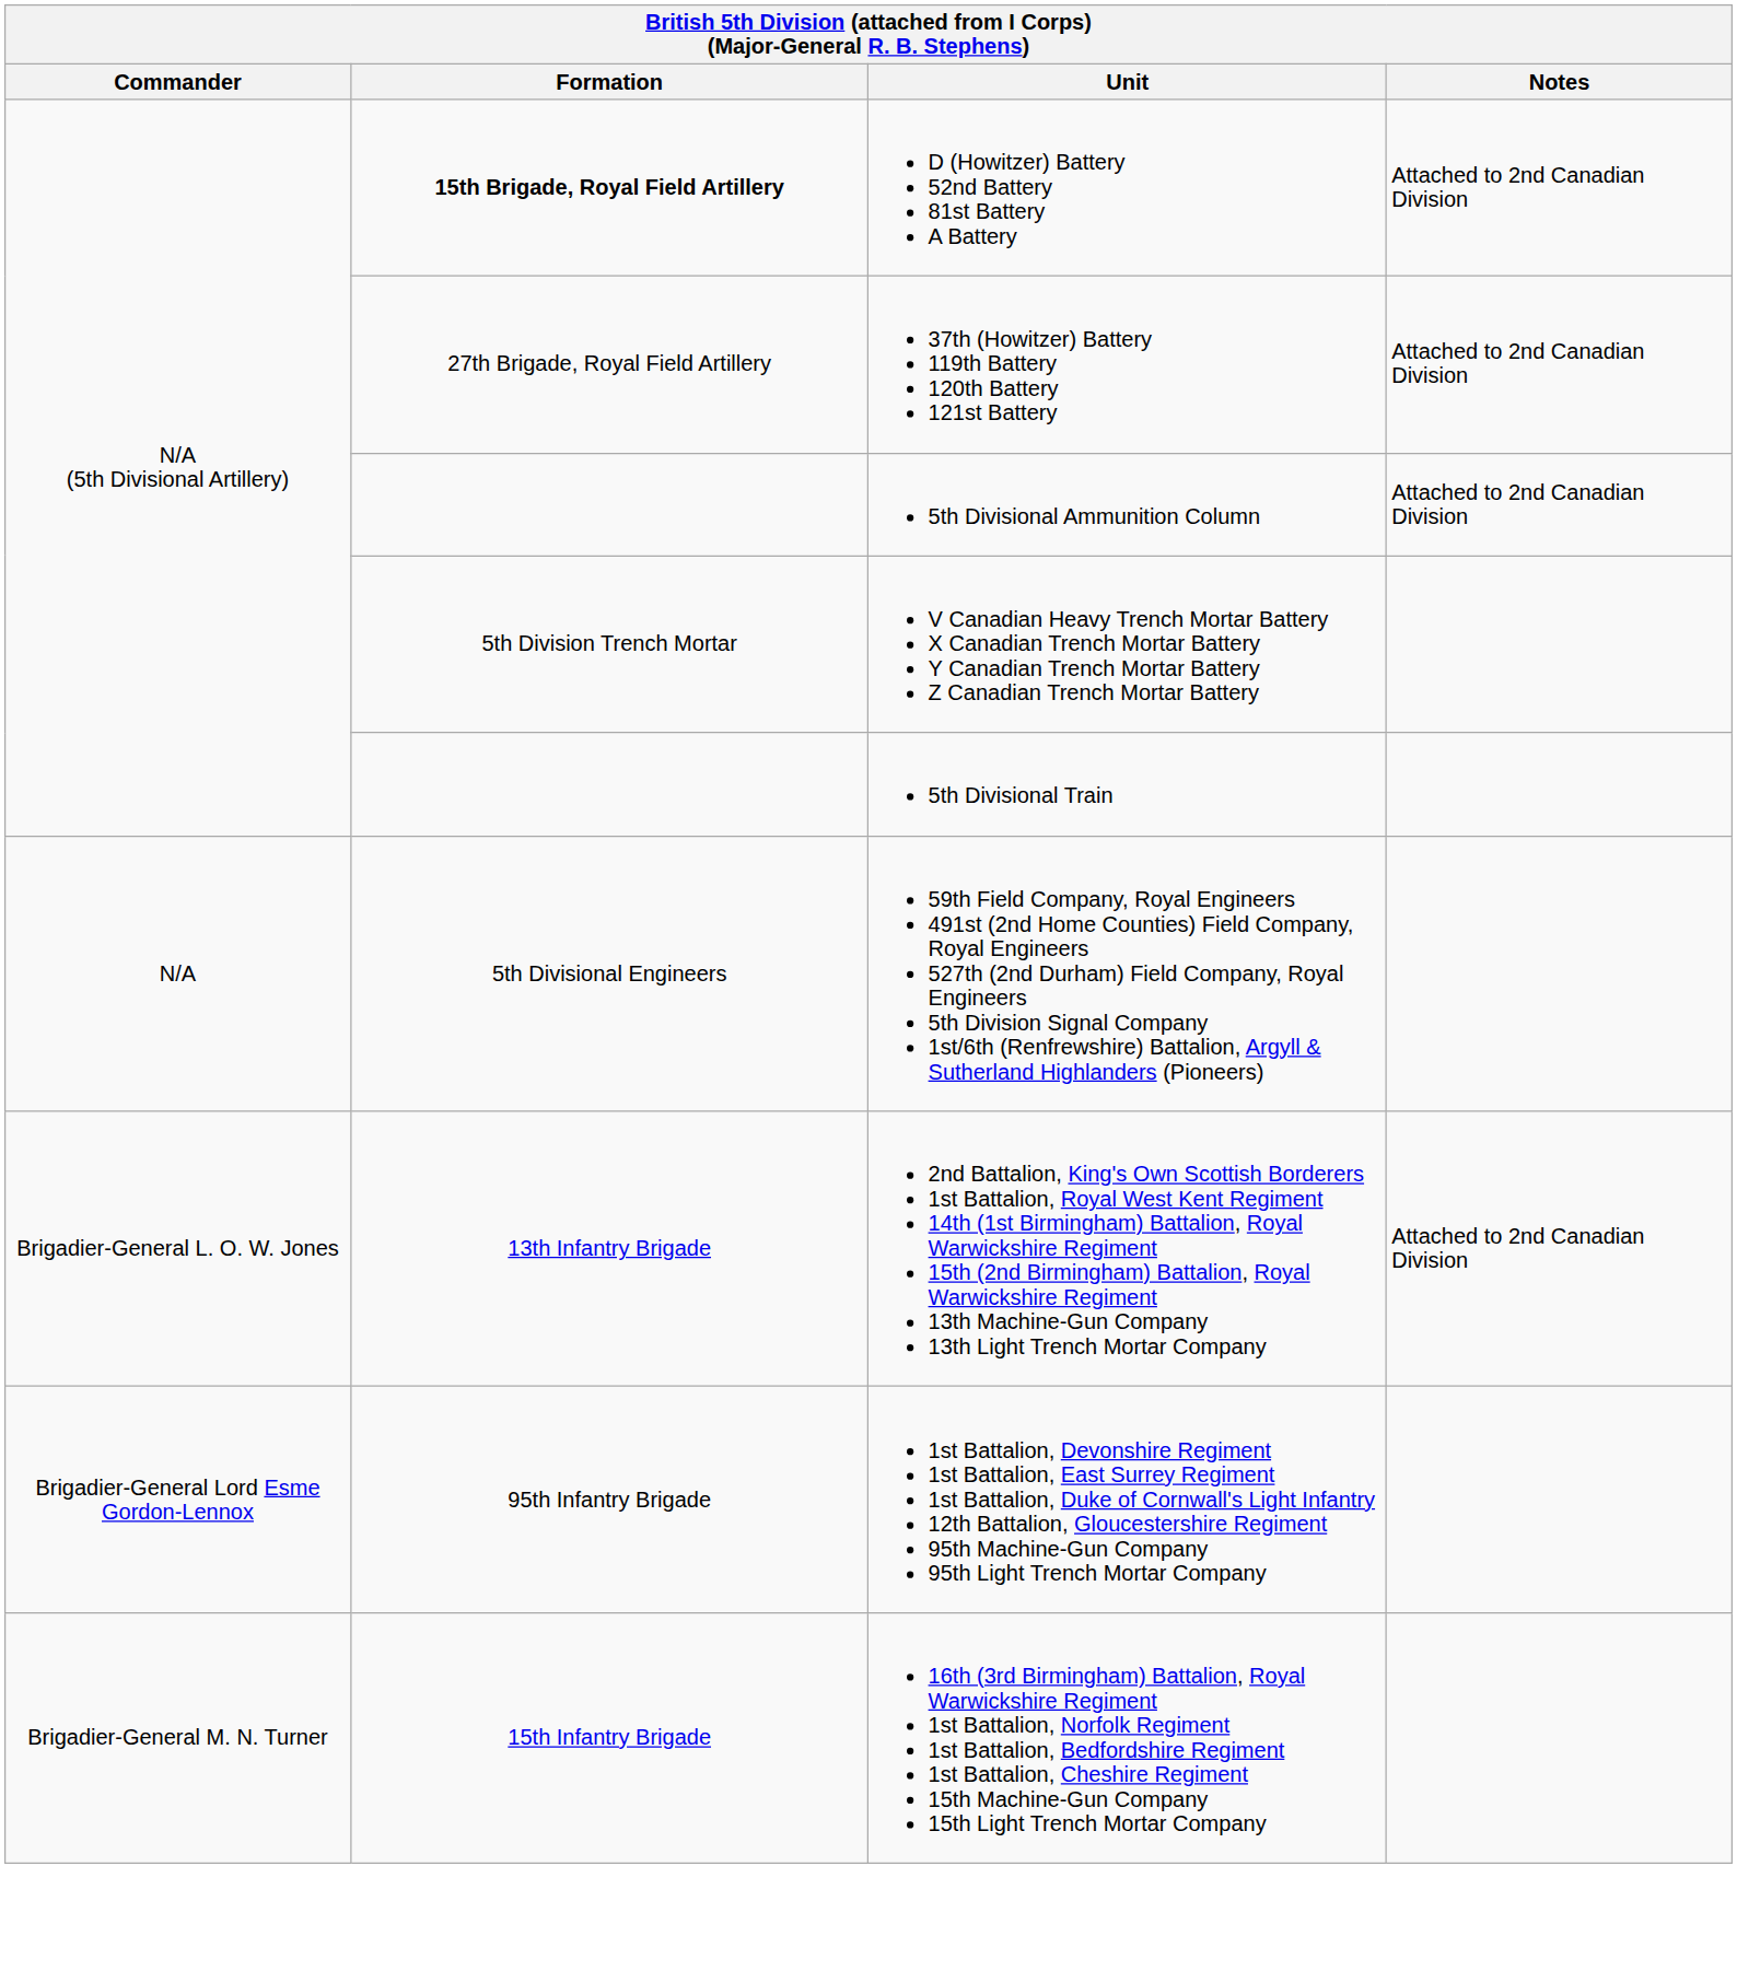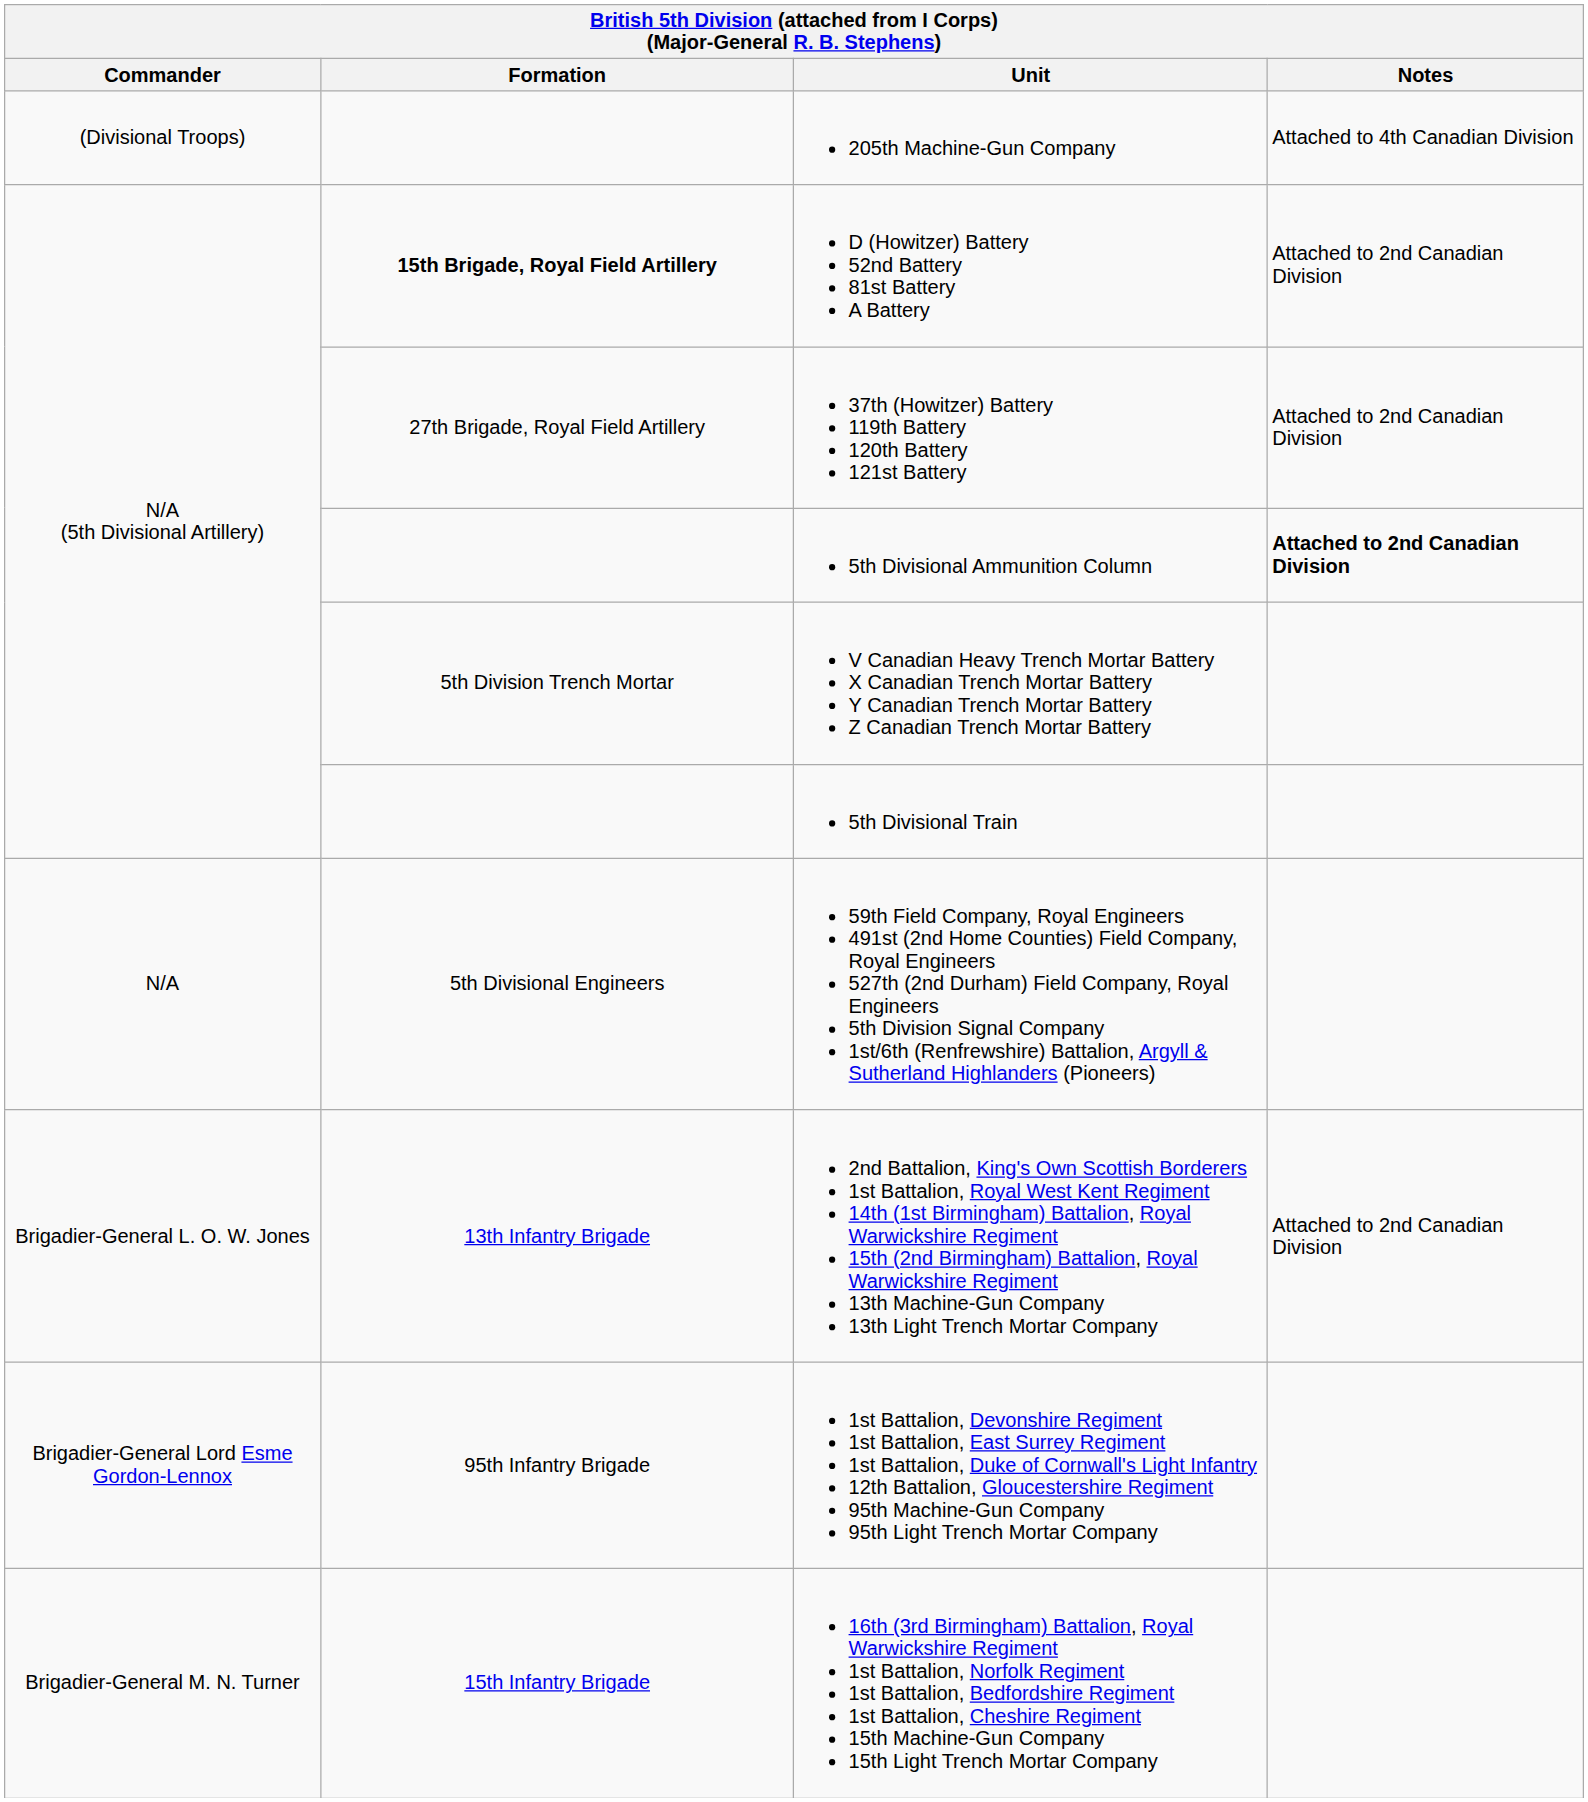+ row: (Divisional Troops) | 205th Machine-Gun Company | Attached to 4th Canadian Division
5th Divisional Ammunition Column | Notes: normal -> bold
